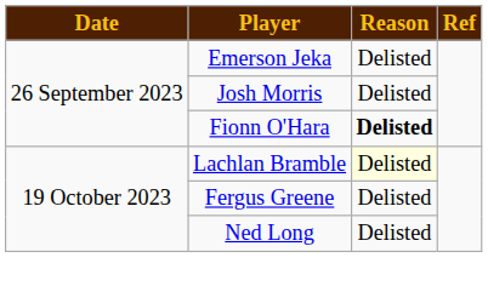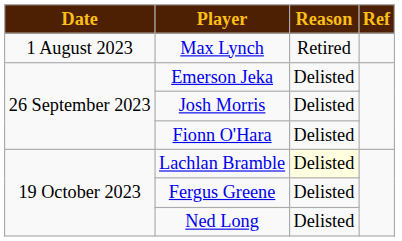+ row: 1 August 2023 | Max Lynch | Retired
Fionn O'Hara | Reason: bold -> normal
